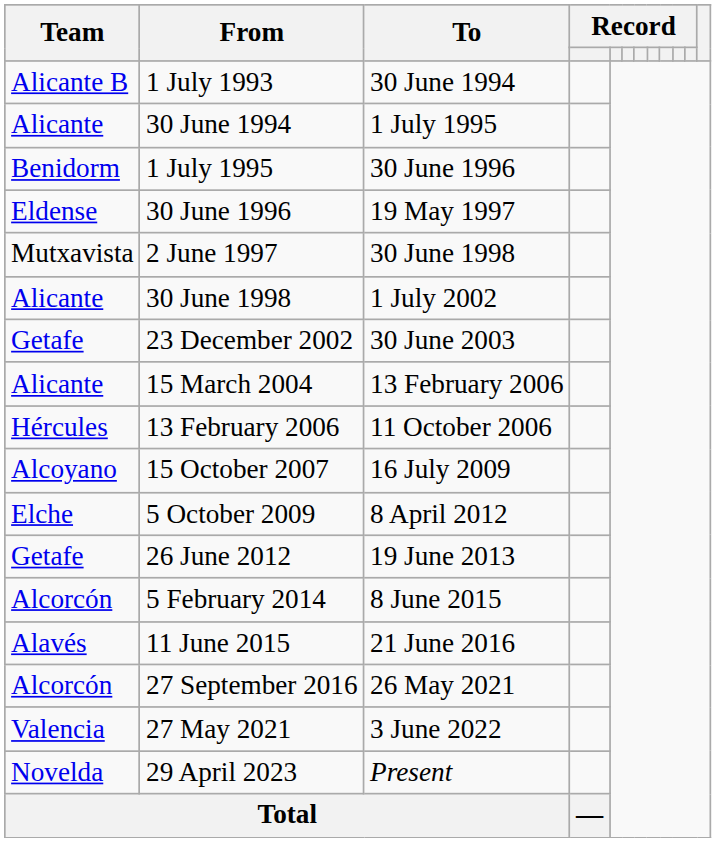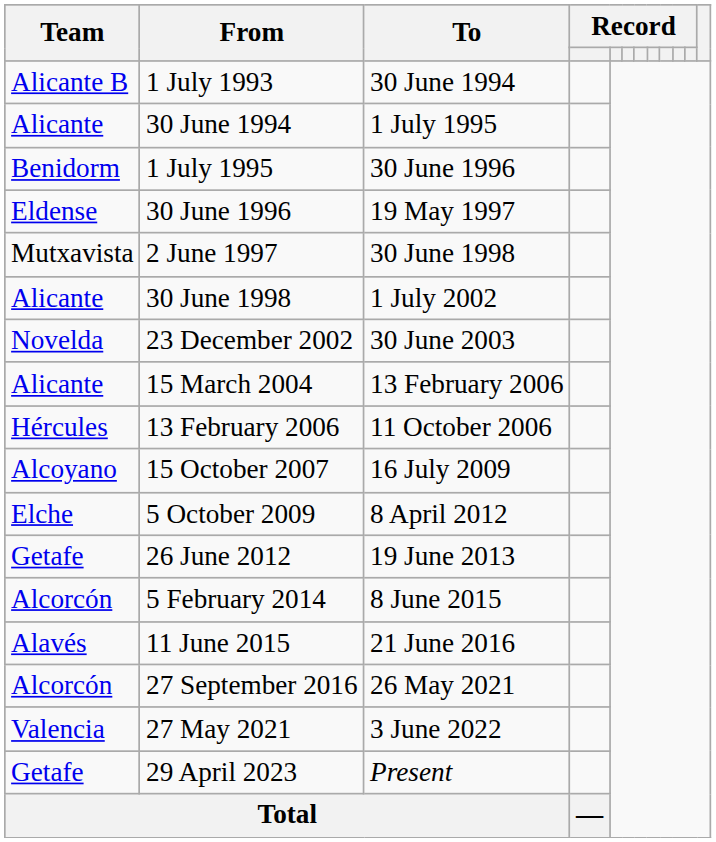23 December 2002 | Team: Getafe -> Novelda
29 April 2023 | Team: Novelda -> Getafe
